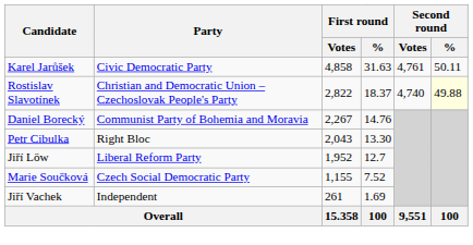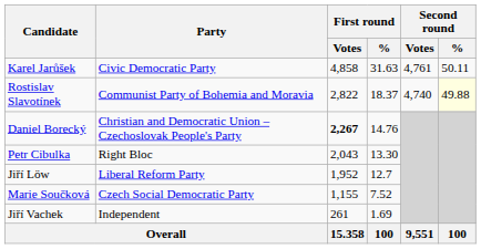Rostislav Slavotínek | Party: Christian and Democratic Union – Czechoslovak People's Party -> Communist Party of Bohemia and Moravia
Daniel Borecký | Party: Communist Party of Bohemia and Moravia -> Christian and Democratic Union – Czechoslovak People's Party
Daniel Borecký | First round / Votes: normal -> bold
